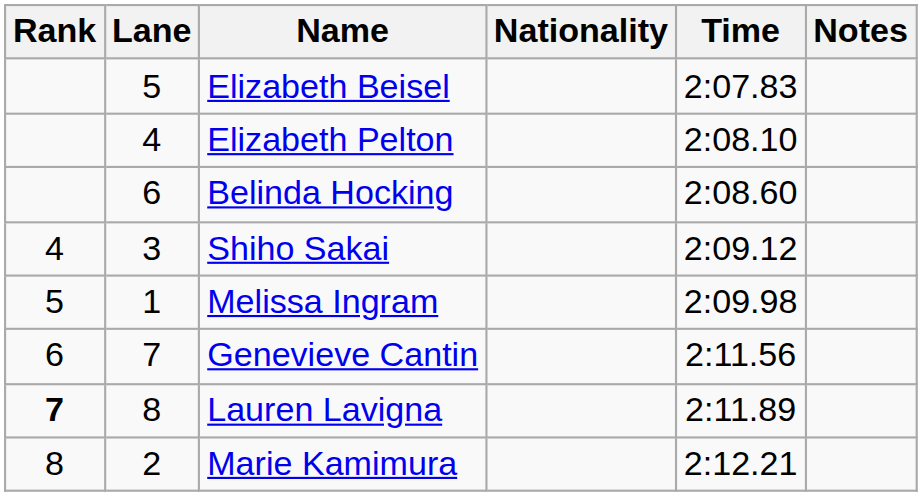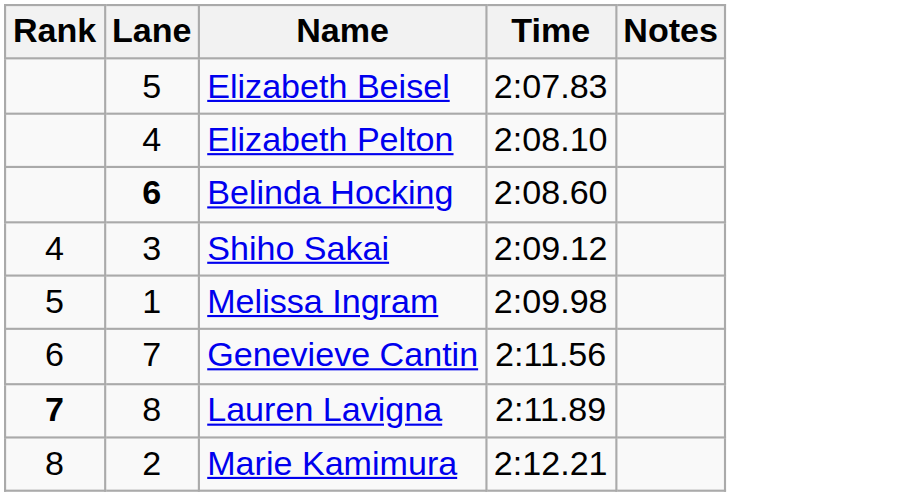- column: Nationality
Belinda Hocking | Lane: normal -> bold
